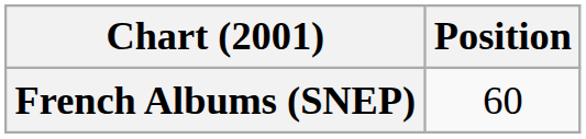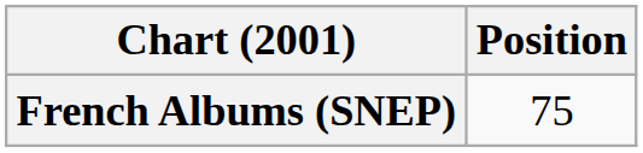French Albums (SNEP) | Position: 60 -> 75
